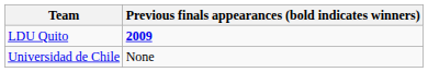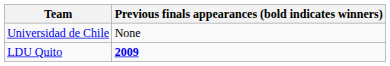rows swapped: LDU Quito <-> Universidad de Chile
